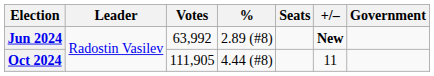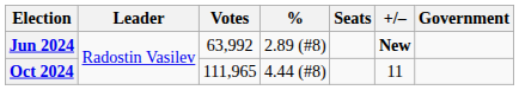Oct 2024 | Votes: 111,905 -> 111,965
